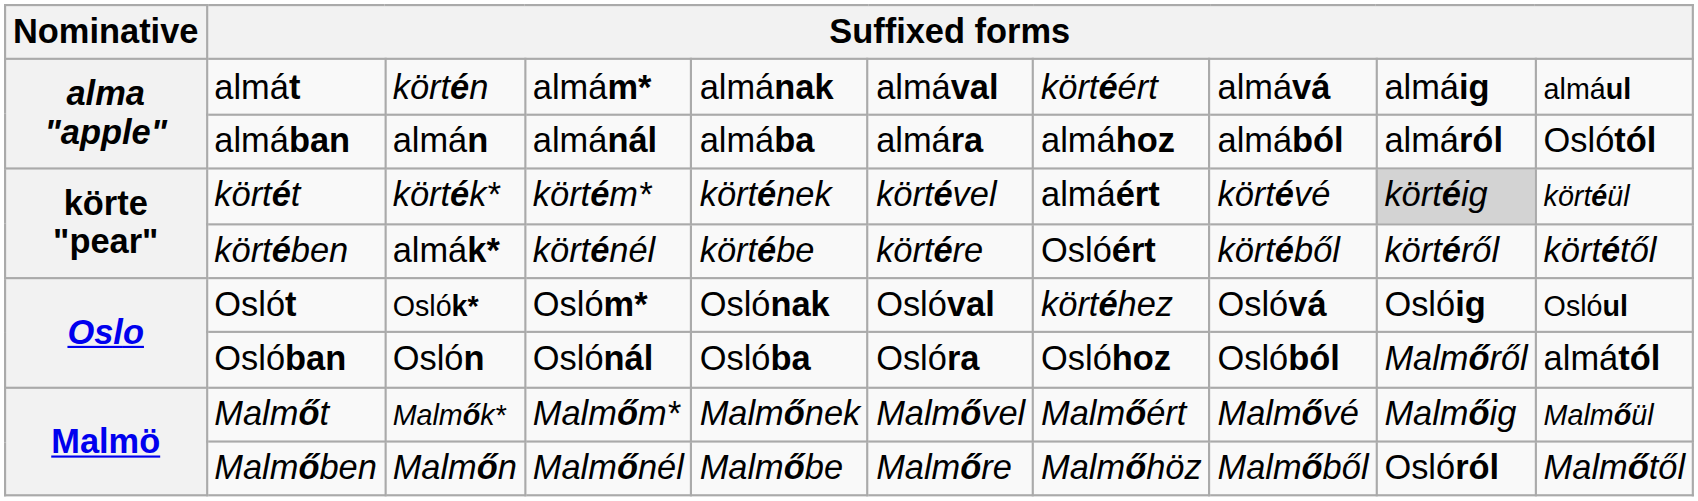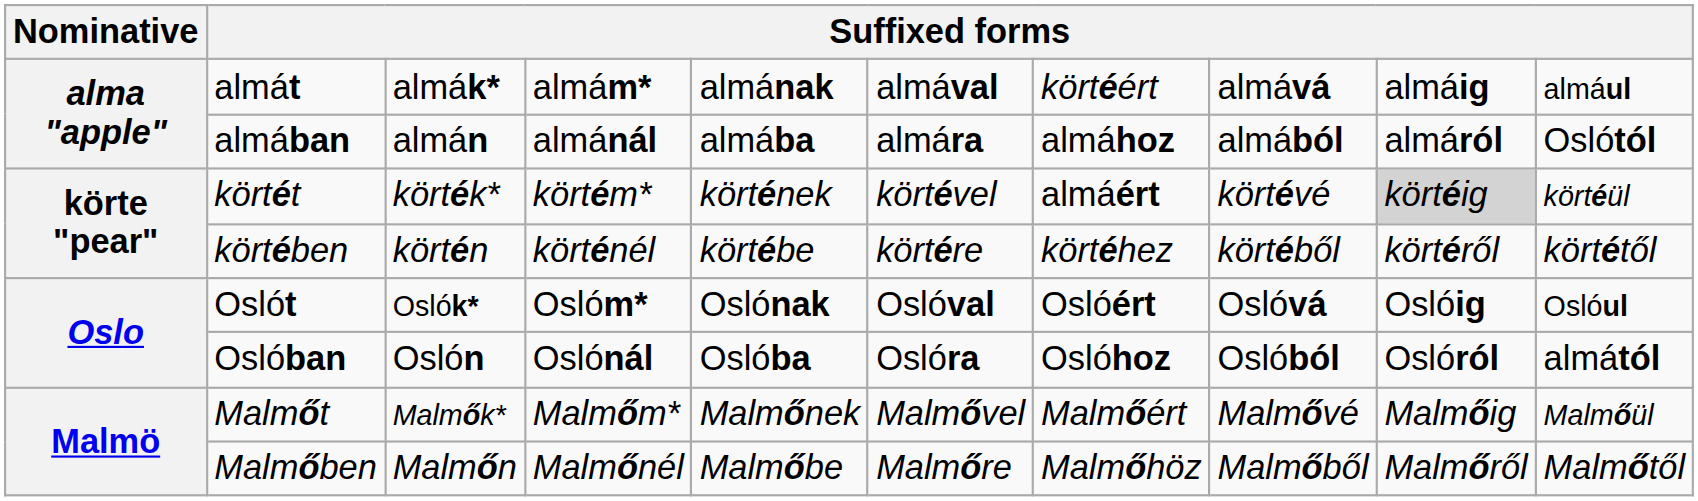almát | column 3: körtén -> almák*
körtében | column 3: almák* -> körtén
körtében | column 7: Oslóért -> körtéhez
Oslót | column 7: körtéhez -> Oslóért
Oslóban | column 9: Malmőről -> Oslóról
Malmőben | column 9: Oslóról -> Malmőről
